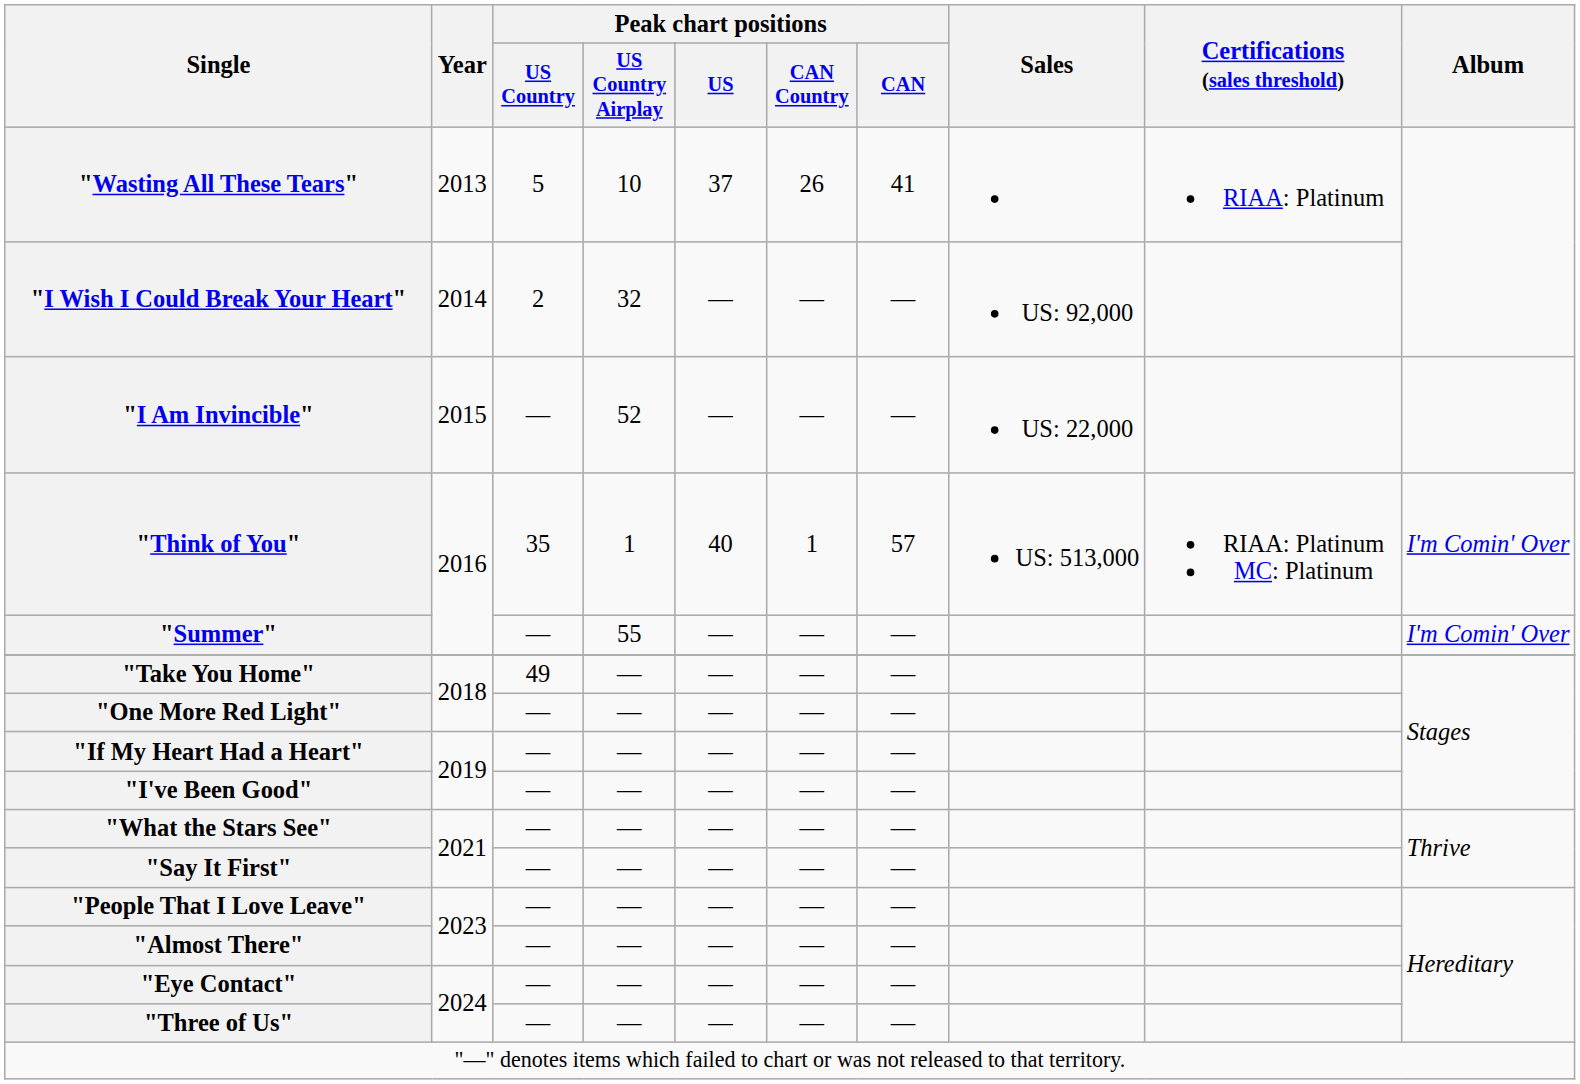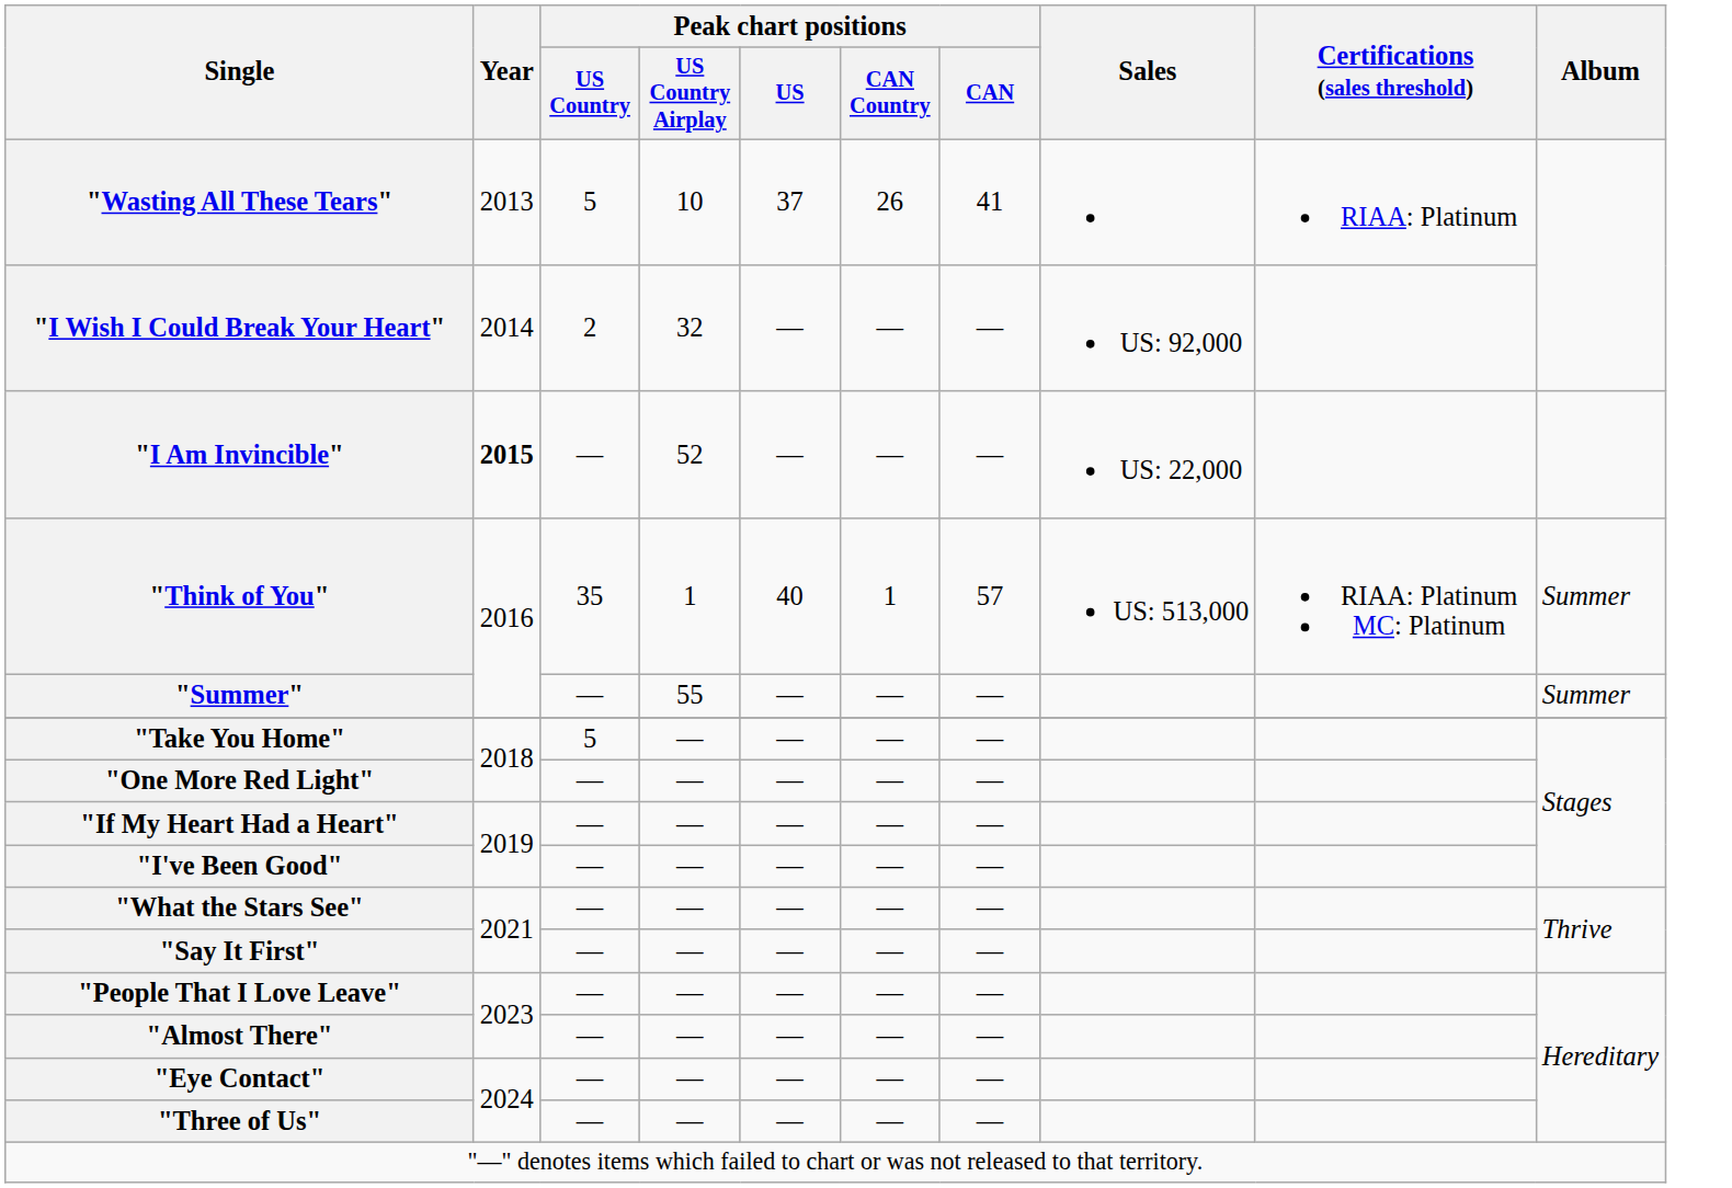"I Am Invincible" | Year: normal -> bold
"Think of You" | Album: I'm Comin' Over -> Summer
"Summer" | Album: I'm Comin' Over -> Summer
"Take You Home" | Peak chart positions / US Country: 49 -> 5
